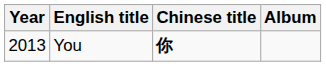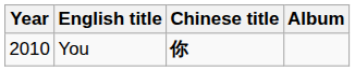You | Year: 2013 -> 2010
